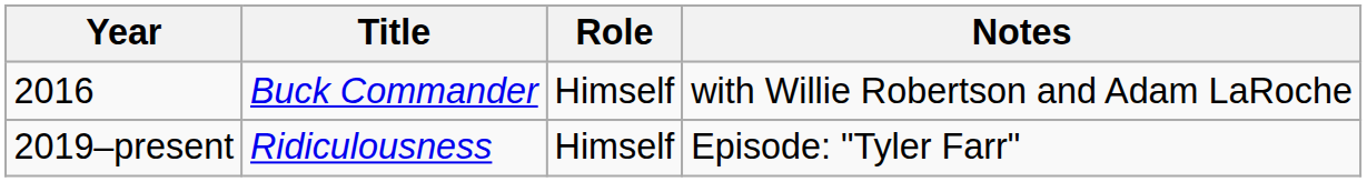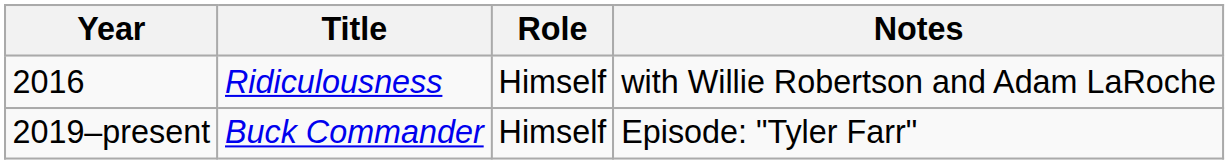2016 | Title: Buck Commander -> Ridiculousness
2019–present | Title: Ridiculousness -> Buck Commander
